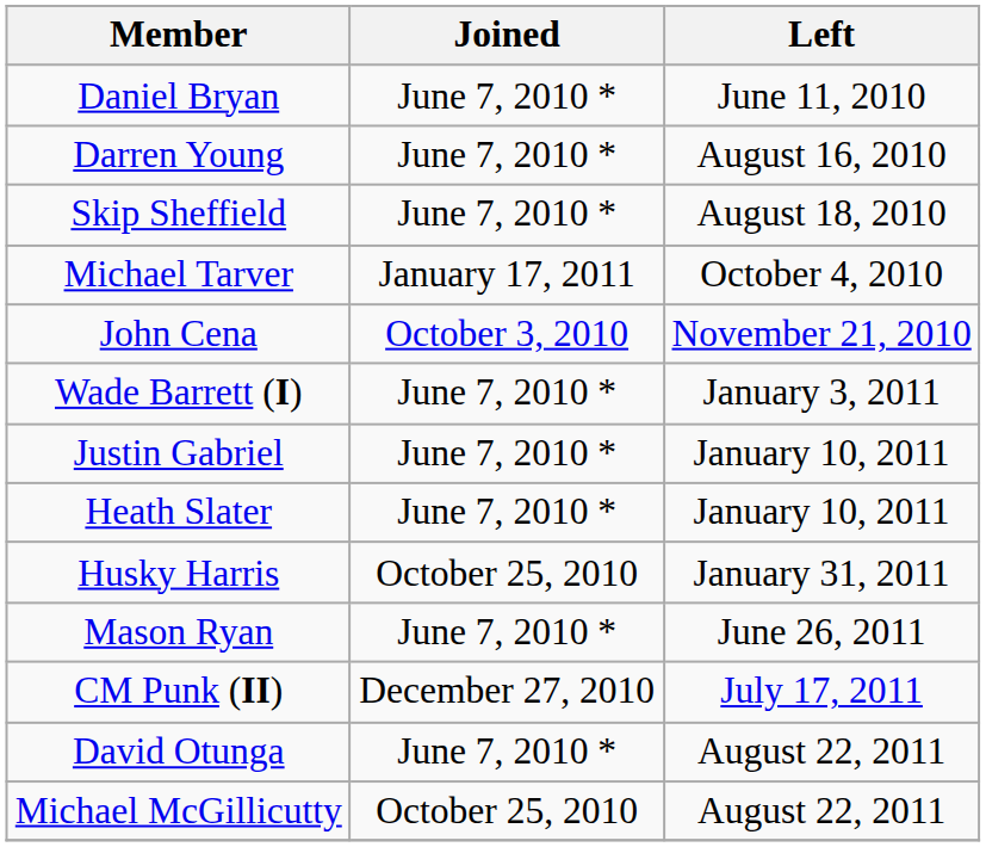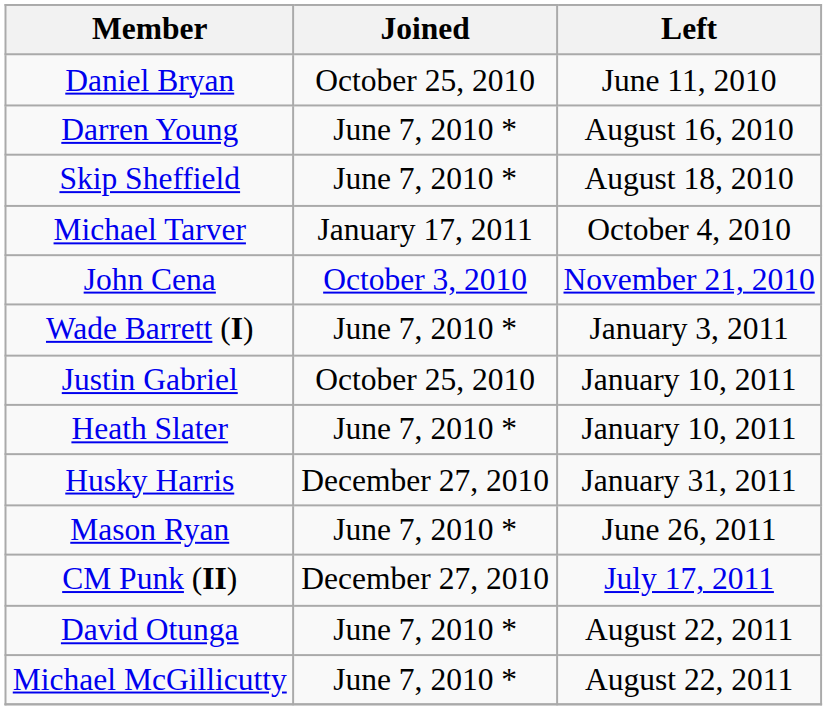Daniel Bryan | Joined: June 7, 2010 * -> October 25, 2010
Justin Gabriel | Joined: June 7, 2010 * -> October 25, 2010
Husky Harris | Joined: October 25, 2010 -> December 27, 2010
Michael McGillicutty | Joined: October 25, 2010 -> June 7, 2010 *
